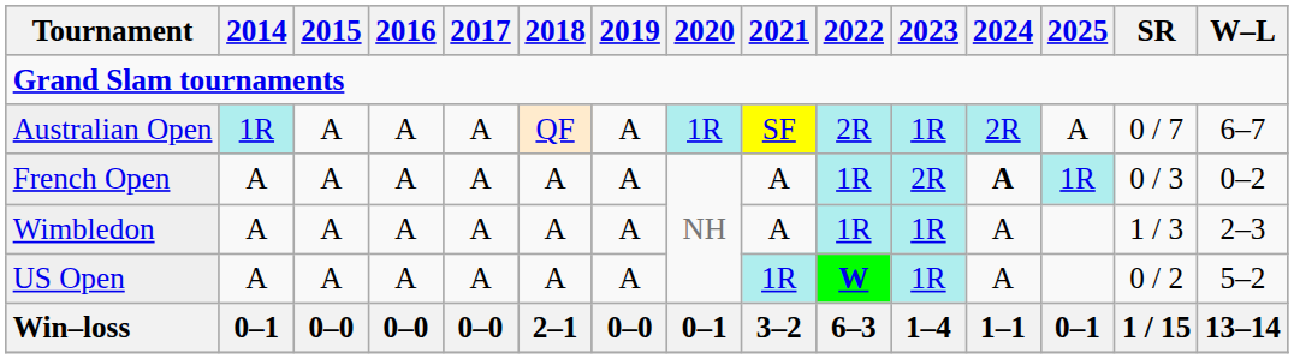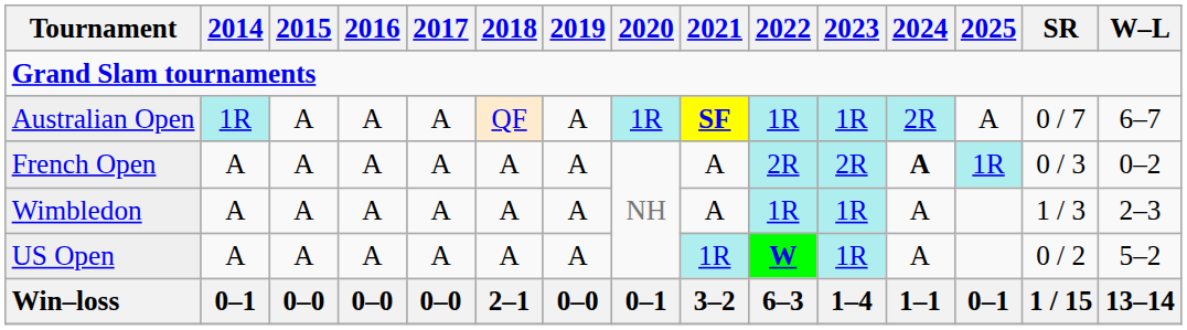Australian Open | 2021: normal -> bold
Australian Open | 2022: 2R -> 1R
French Open | 2022: 1R -> 2R
